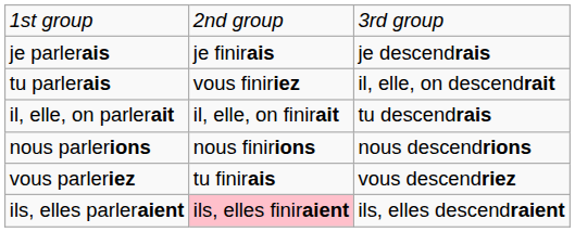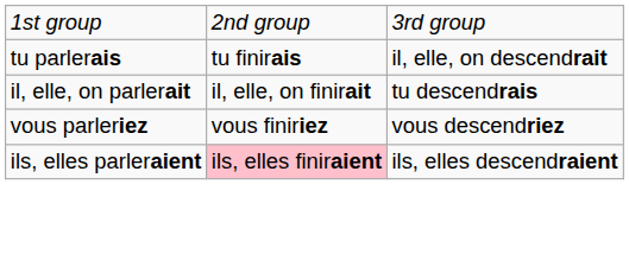- row: je parlerais | je finirais | je descendrais
tu parlerais | column 2: vous finiriez -> tu finirais
- row: nous parlerions | nous finirions | nous descendrions
vous parleriez | column 2: tu finirais -> vous finiriez
